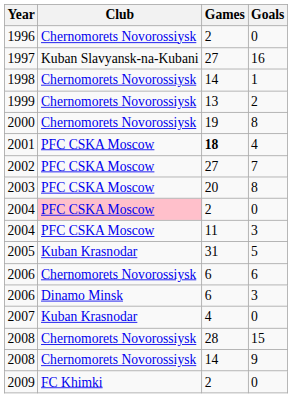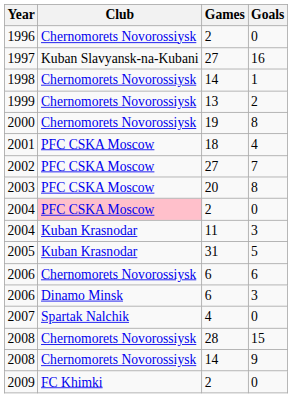2001 | Games: bold -> normal
2004 / 3 | Club: PFC CSKA Moscow -> Kuban Krasnodar
2007 | Club: Kuban Krasnodar -> Spartak Nalchik
